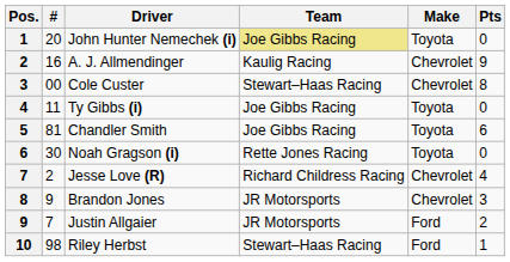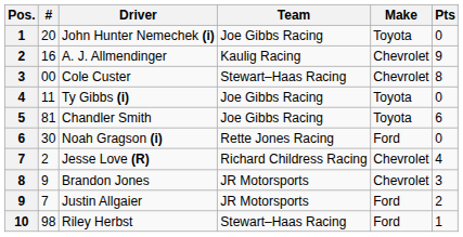John Hunter Nemechek (i) | Team: khaki background -> no background
Noah Gragson (i) | Make: Toyota -> Ford
